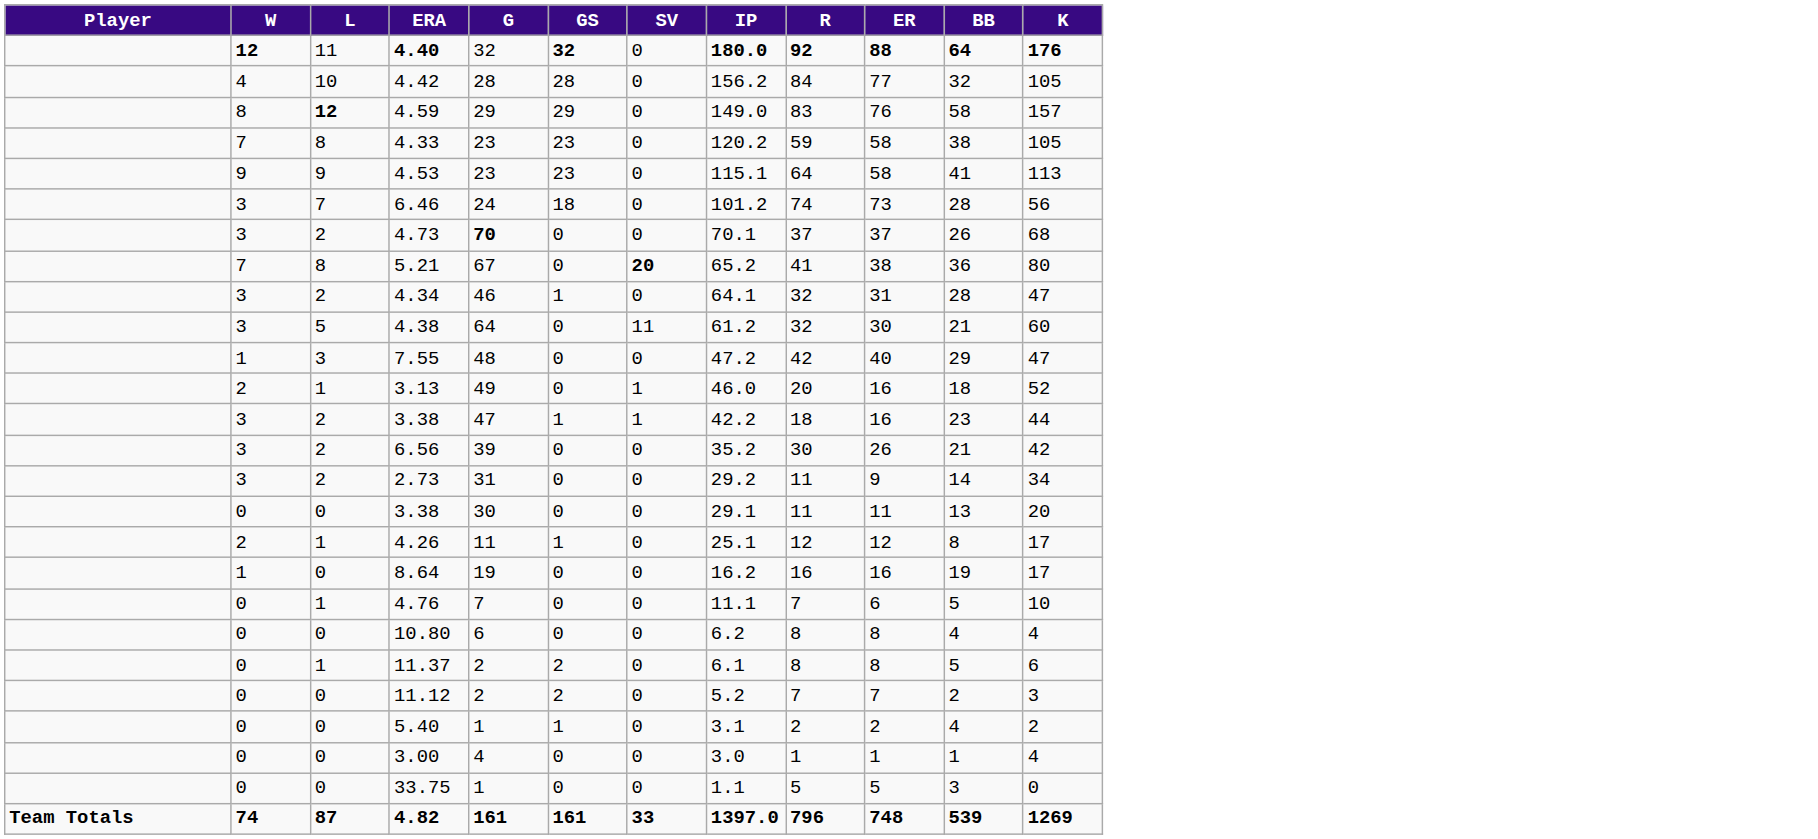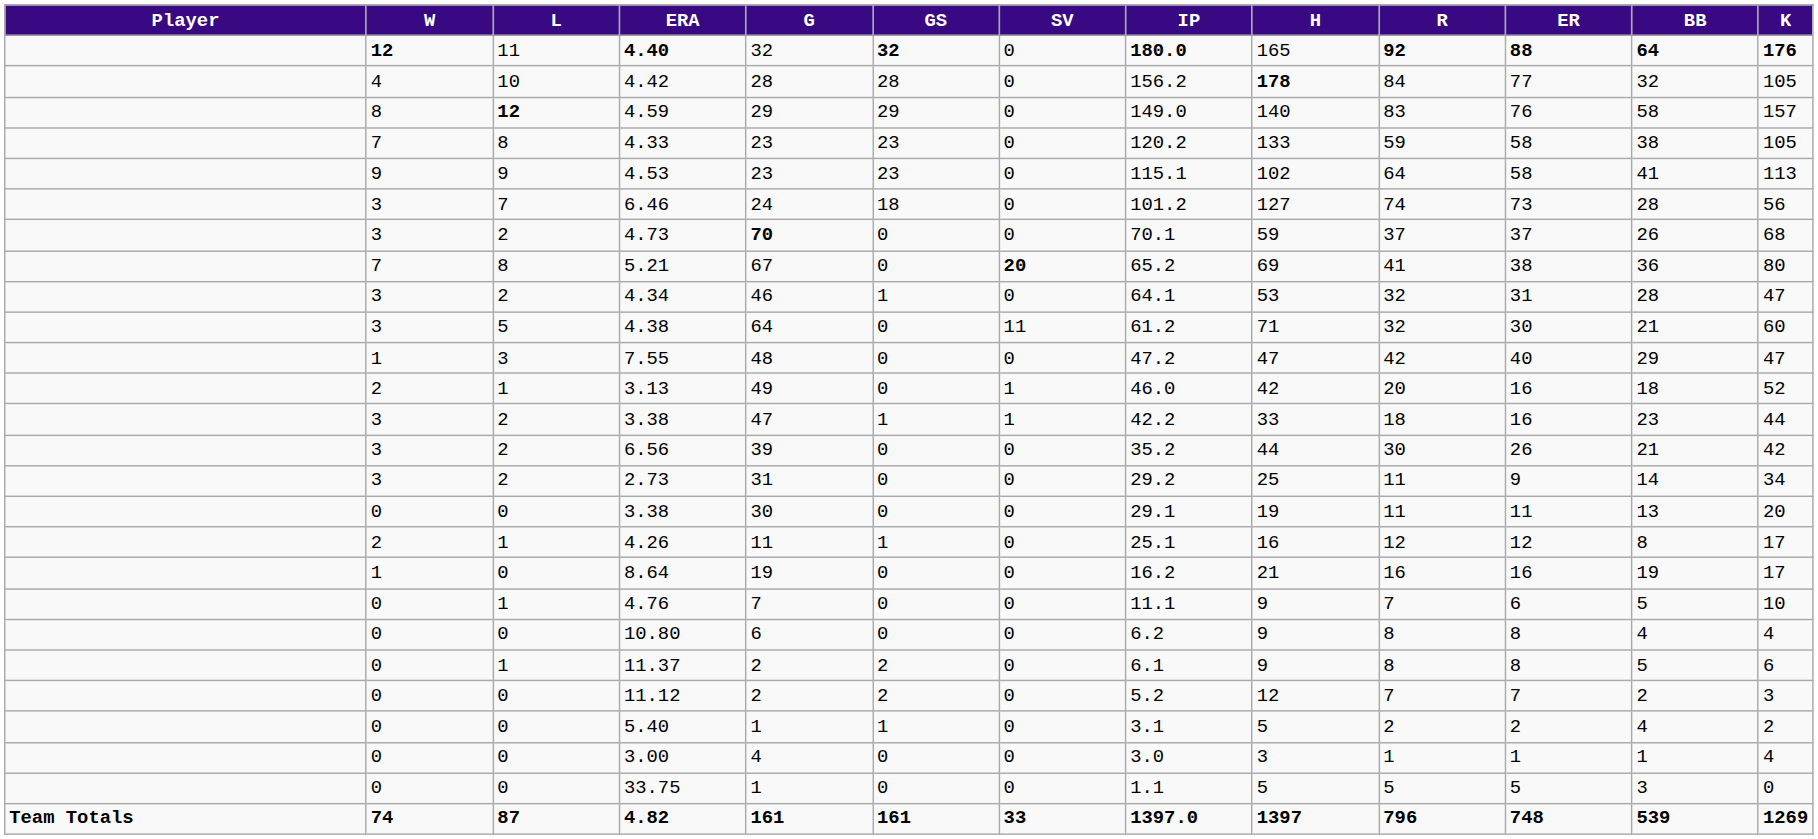+ column: H | 165 | 178 | 140 | 133 | 102 | 127 | 59 | 69 | 53 | 71 | 47 | 42 | 33 | 44 | 25 | 19 | 16 | 21 | 9 | 9 | 9 | 12 | 5 | 3 | 5 | 1397
